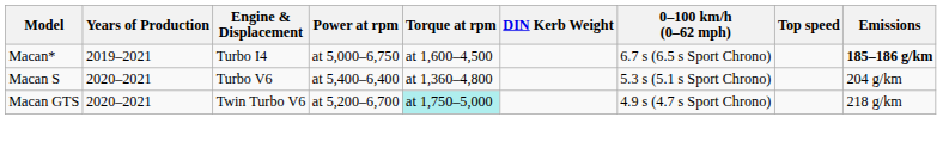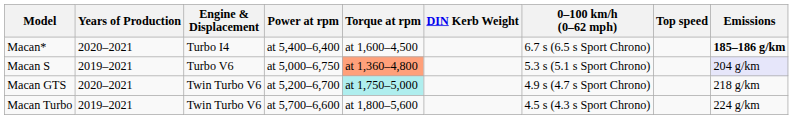Macan* | Years of Production: 2019–2021 -> 2020–2021
Macan* | Power at rpm: at 5,000–6,750 -> at 5,400–6,400
Macan S | Years of Production: 2020–2021 -> 2019–2021
Macan S | Power at rpm: at 5,400–6,400 -> at 5,000–6,750
Macan S | Torque at rpm: no background -> lightsalmon background
Macan S | Emissions: no background -> lavender background
+ row: Macan Turbo | 2019–2021 | Twin Turbo V6 | at 5,700–6,600 | at 1,800–5,600 | 4.5 s (4.3 s Sport Chrono) | 224 g/km
